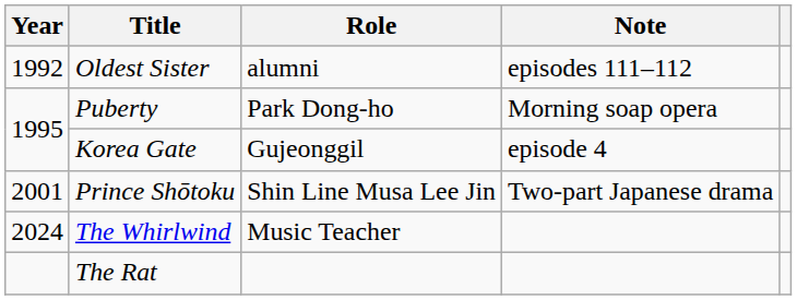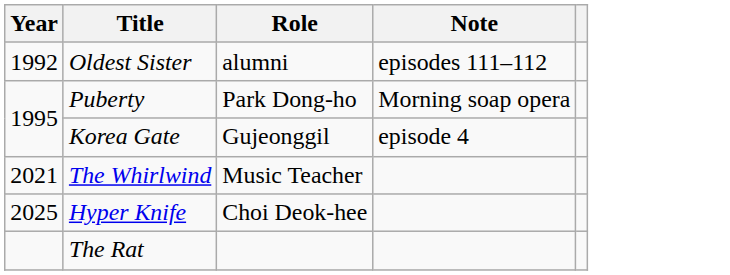- row: 2001 | Prince Shōtoku | Shin Line Musa Lee Jin | Two-part Japanese drama
The Whirlwind | Year: 2024 -> 2021
+ row: 2025 | Hyper Knife | Choi Deok-hee
